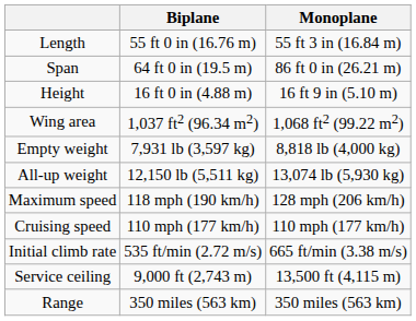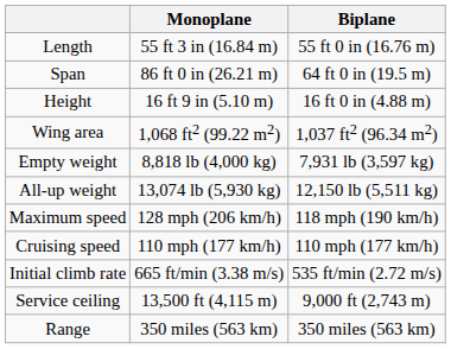columns swapped: Monoplane <-> Biplane
